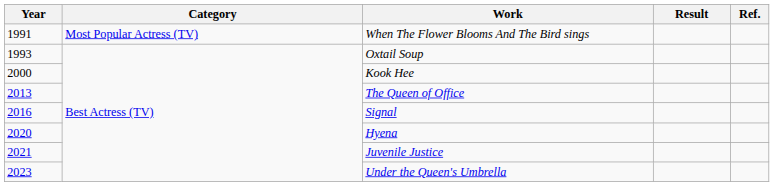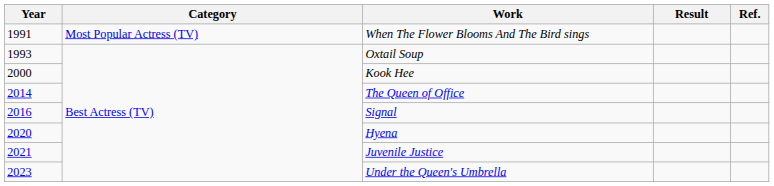The Queen of Office | Year: 2013 -> 2014
